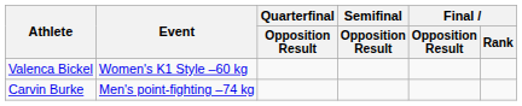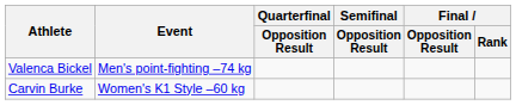Valenca Bickel | Event: Women's K1 Style –60 kg -> Men's point-fighting –74 kg
Carvin Burke | Event: Men's point-fighting –74 kg -> Women's K1 Style –60 kg
